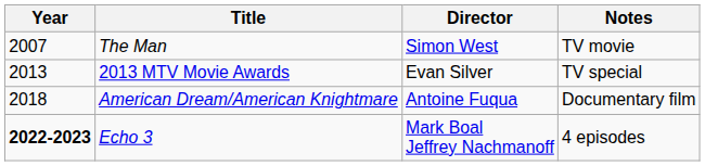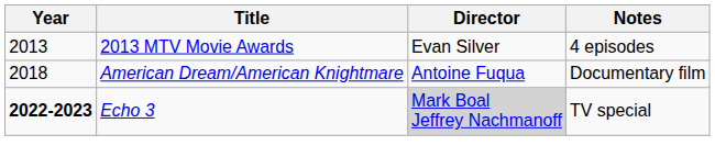- row: 2007 | The Man | Simon West | TV movie
2013 MTV Movie Awards | Notes: TV special -> 4 episodes
Echo 3 | Director: no background -> lightgrey background
Echo 3 | Notes: 4 episodes -> TV special
